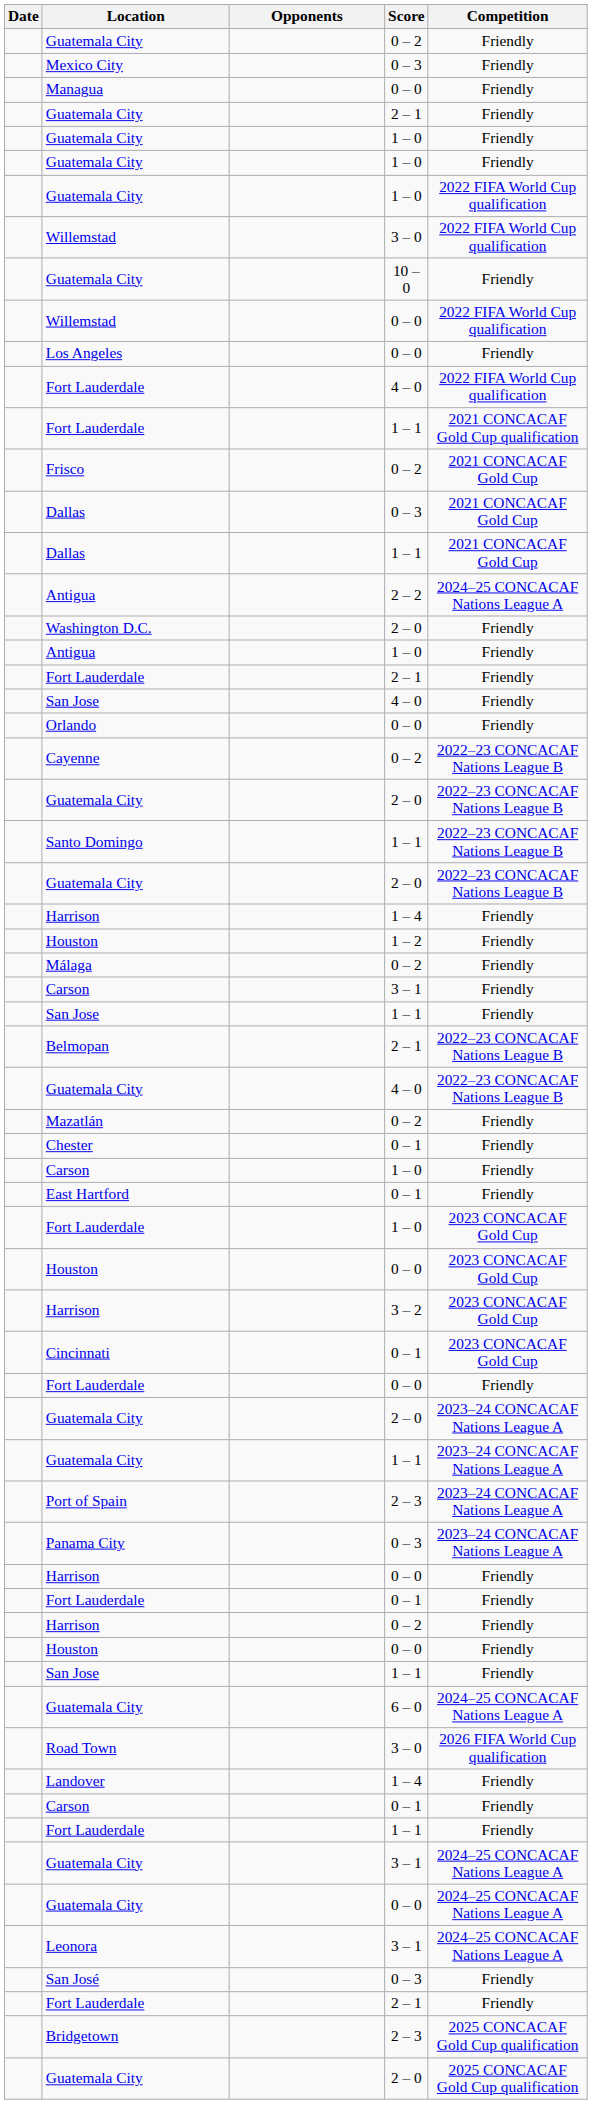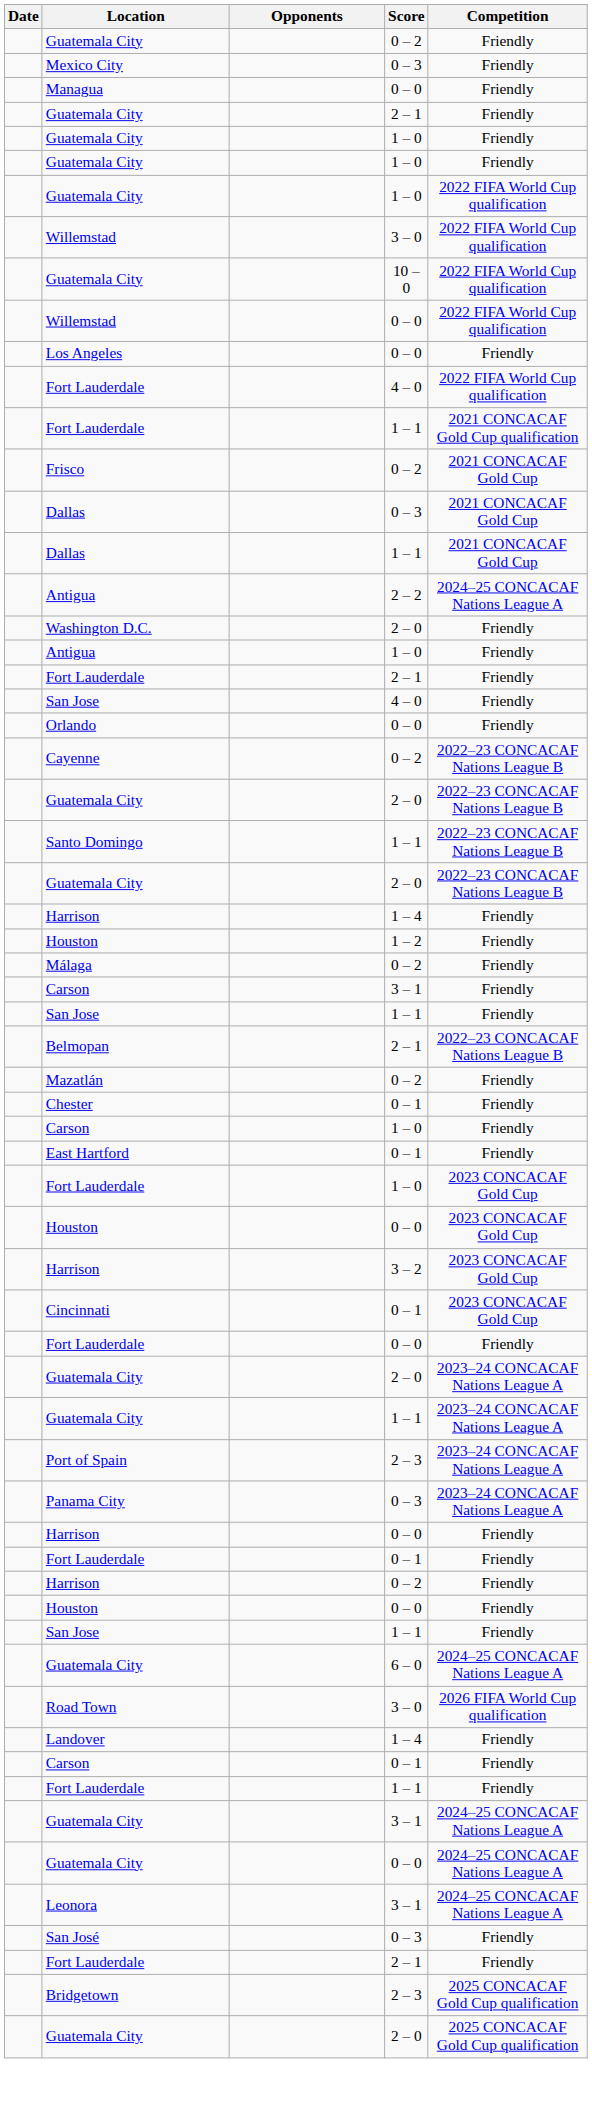Guatemala City / 10 – 0 | Competition: Friendly -> 2022 FIFA World Cup qualification
- row: Guatemala City | 4 – 0 | 2022–23 CONCACAF Nations League B
